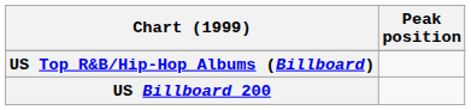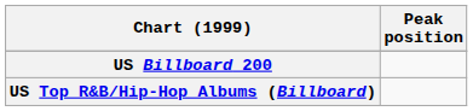rows swapped: US Billboard 200 <-> US Top R&B/Hip-Hop Albums (Billboard)
